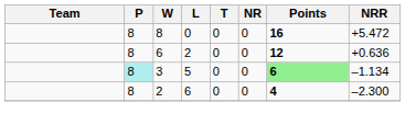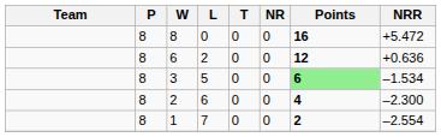3 | P: paleturquoise background -> no background
3 | NRR: –1.134 -> –1.534
+ row: 8 | 1 | 7 | 0 | 0 | 2 | –2.554
